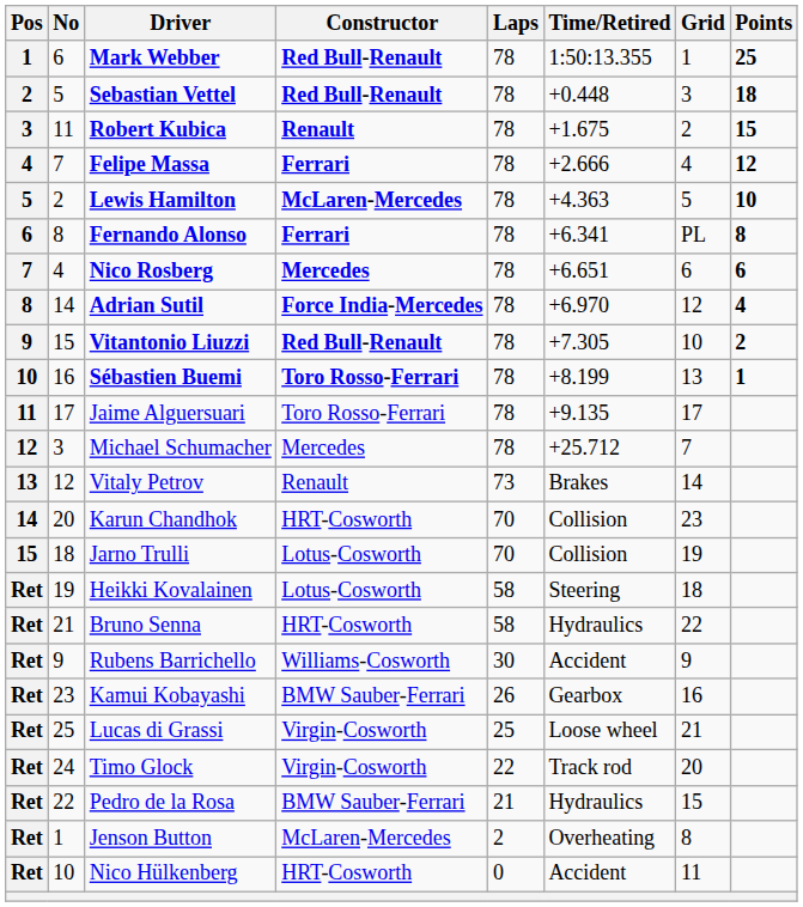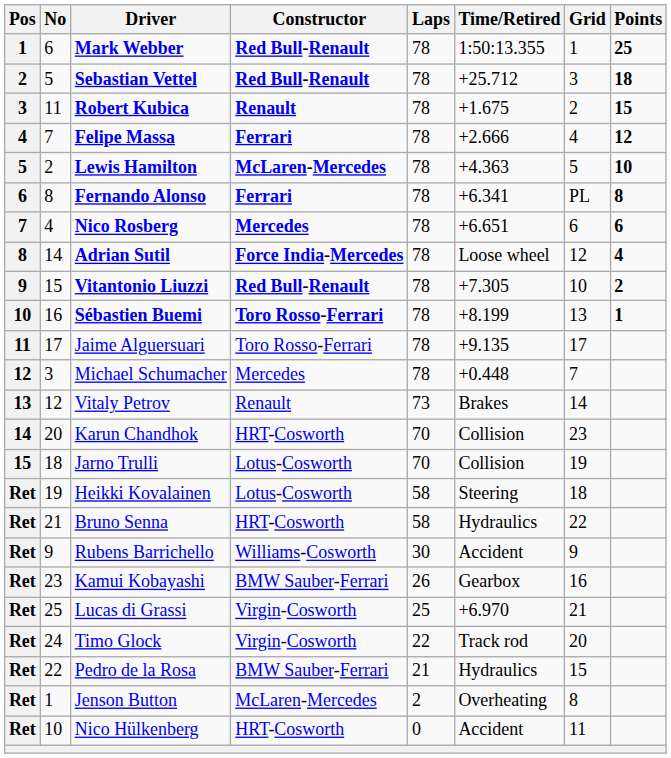Sebastian Vettel | Time/Retired: +0.448 -> +25.712
Adrian Sutil | Time/Retired: +6.970 -> Loose wheel
Michael Schumacher | Time/Retired: +25.712 -> +0.448
Lucas di Grassi | Time/Retired: Loose wheel -> +6.970
